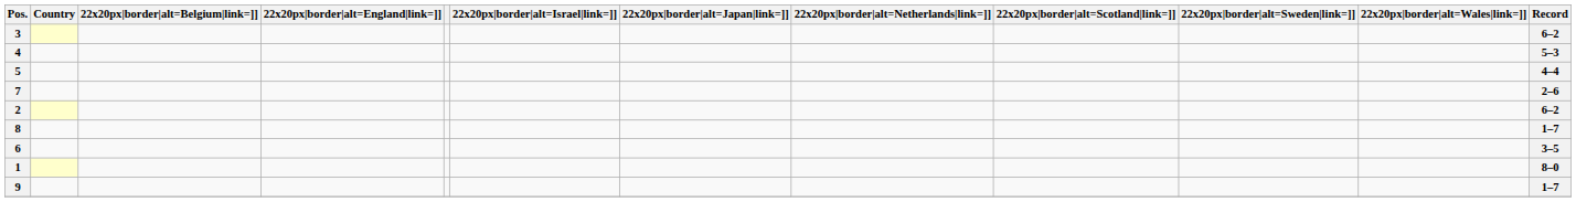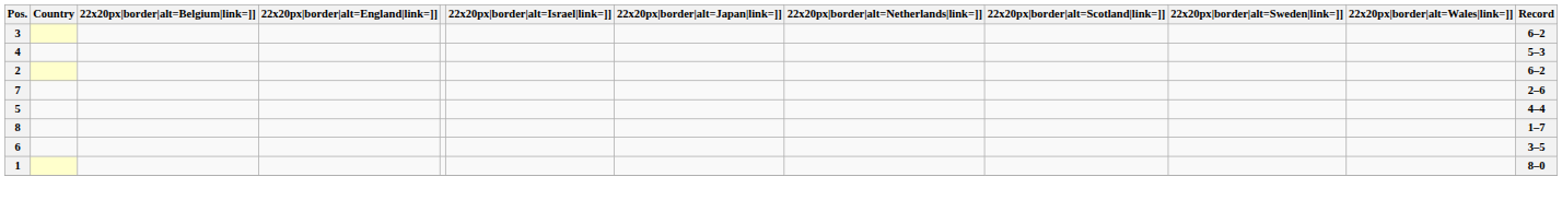rows swapped: 5 <-> 2
- row: 9 | 1–7
